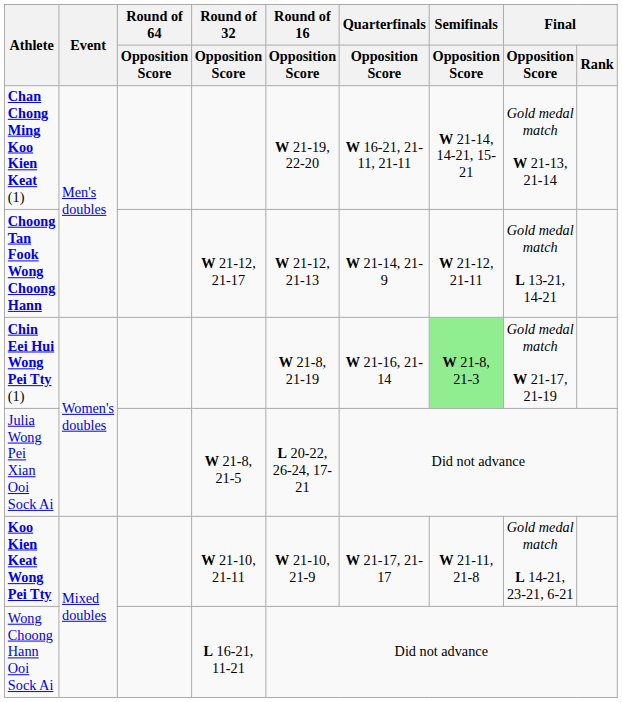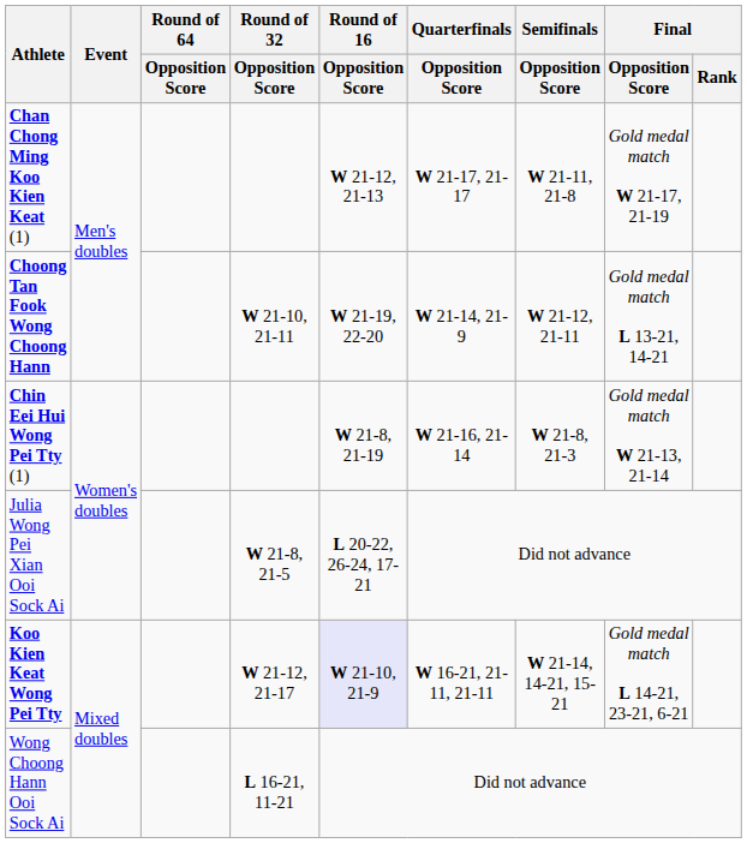Chan Chong Ming Koo Kien Keat (1) | Round of 16 / Opposition Score: W 21-19, 22-20 -> W 21-12, 21-13
Chan Chong Ming Koo Kien Keat (1) | Quarterfinals / Opposition Score: W 16-21, 21-11, 21-11 -> W 21-17, 21-17
Chan Chong Ming Koo Kien Keat (1) | Semifinals / Opposition Score: W 21-14, 14-21, 15-21 -> W 21-11, 21-8
Chan Chong Ming Koo Kien Keat (1) | Final / Opposition Score: Gold medal match W 21-13, 21-14 -> Gold medal match W 21-17, 21-19
Choong Tan Fook Wong Choong Hann | Round of 32 / Opposition Score: W 21-12, 21-17 -> W 21-10, 21-11
Choong Tan Fook Wong Choong Hann | Round of 16 / Opposition Score: W 21-12, 21-13 -> W 21-19, 22-20
Chin Eei Hui Wong Pei Tty (1) | Semifinals / Opposition Score: lightgreen background -> no background
Chin Eei Hui Wong Pei Tty (1) | Final / Opposition Score: Gold medal match W 21-17, 21-19 -> Gold medal match W 21-13, 21-14
Koo Kien Keat Wong Pei Tty | Round of 32 / Opposition Score: W 21-10, 21-11 -> W 21-12, 21-17
Koo Kien Keat Wong Pei Tty | Round of 16 / Opposition Score: no background -> lavender background
Koo Kien Keat Wong Pei Tty | Quarterfinals / Opposition Score: W 21-17, 21-17 -> W 16-21, 21-11, 21-11
Koo Kien Keat Wong Pei Tty | Semifinals / Opposition Score: W 21-11, 21-8 -> W 21-14, 14-21, 15-21
